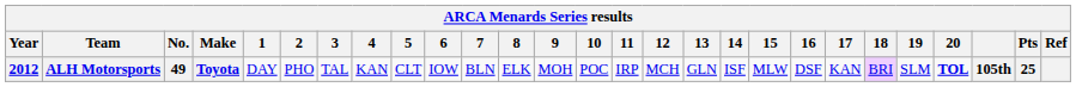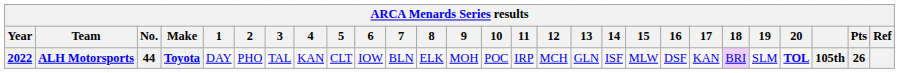ALH Motorsports | Year: 2012 -> 2022
ALH Motorsports | No.: 49 -> 44
ALH Motorsports | Pts: 25 -> 26
